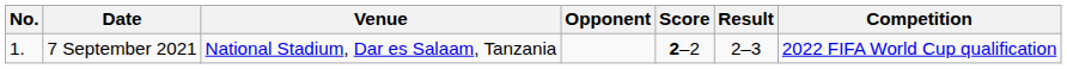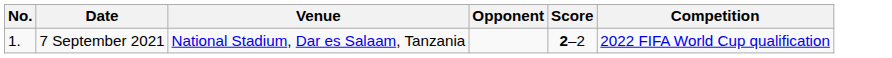- column: Result | 2–3
